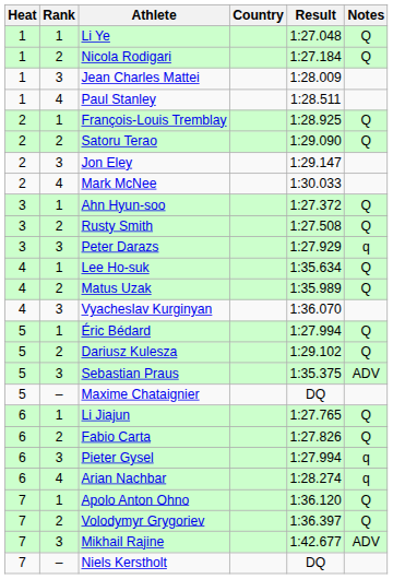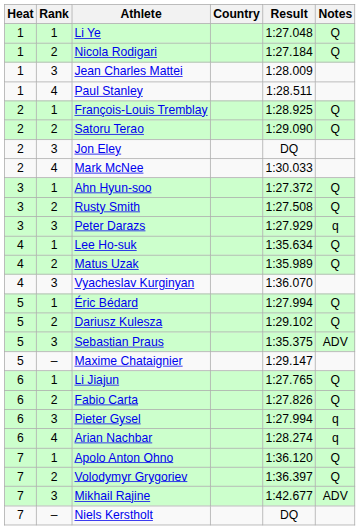Jon Eley | Result: 1:29.147 -> DQ
Maxime Chataignier | Result: DQ -> 1:29.147
